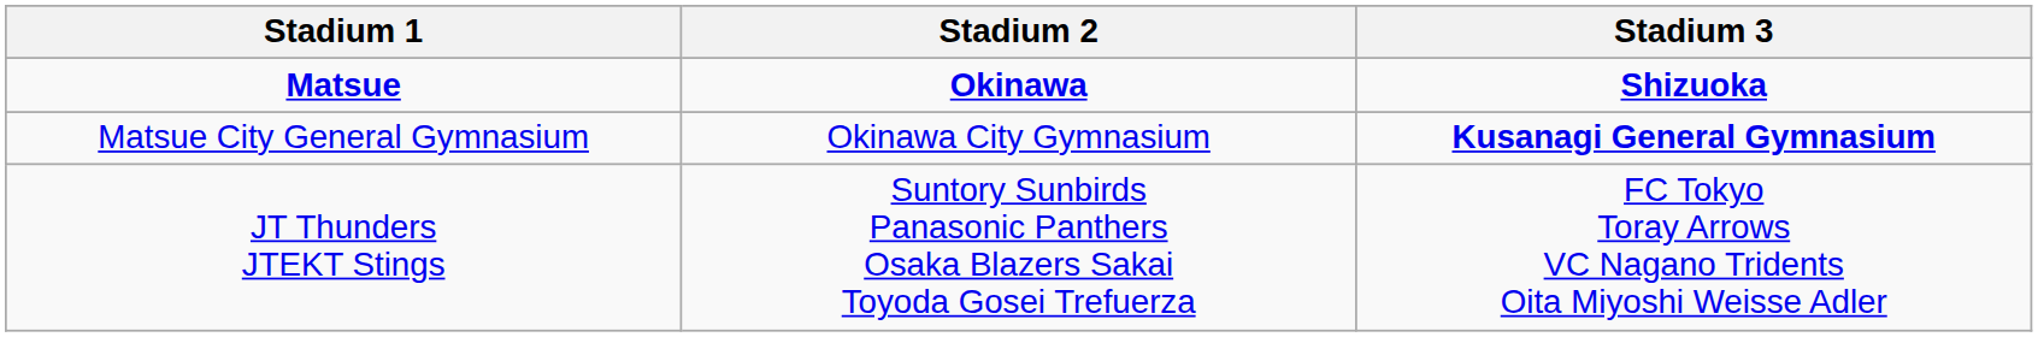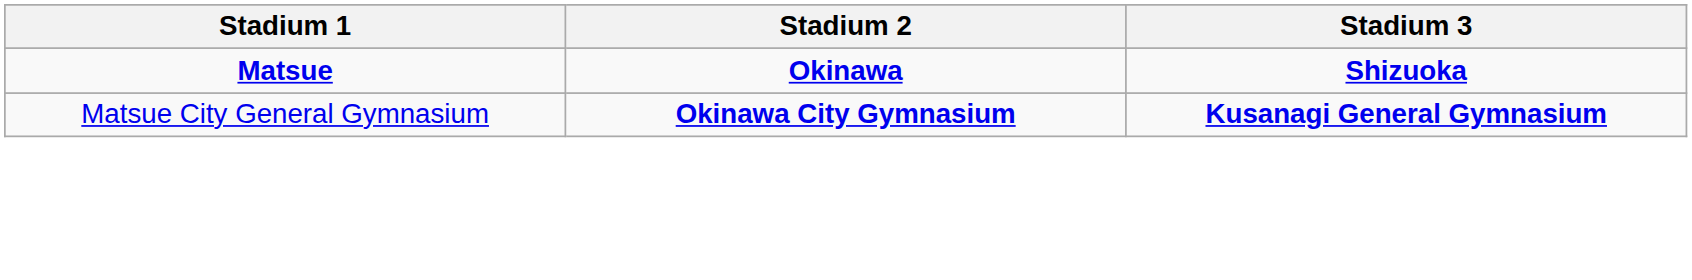Matsue City General Gymnasium | Stadium 2: normal -> bold
- row: JT Thunders JTEKT Stings | Suntory Sunbirds Panasonic Panthers Osaka Blazers Sakai Toyoda Gosei Trefuerza | FC Tokyo Toray Arrows VC Nagano Tridents Oita Miyoshi Weisse Adler
